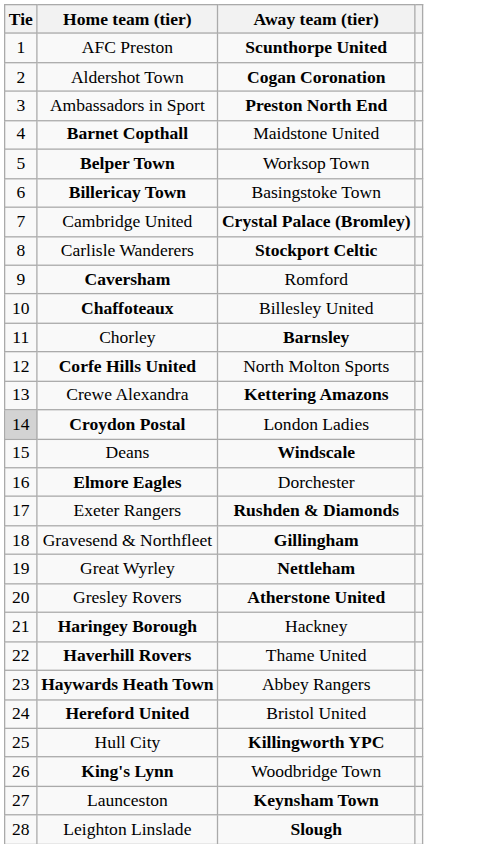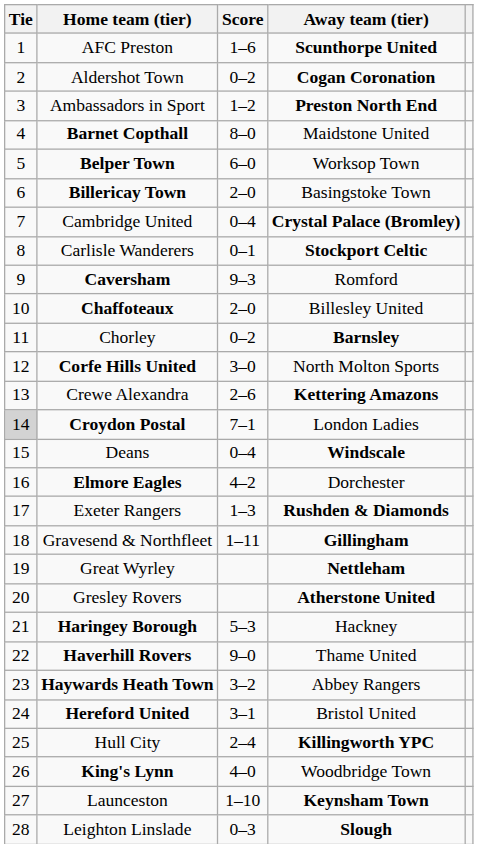+ column: Score | 1–6 | 0–2 | 1–2 | 8–0 | 6–0 | 2–0 | 0–4 | 0–1 | 9–3 | 2–0 | 0–2 | 3–0 | 2–6 | 7–1 | 0–4 | 4–2 | 1–3 | 1–11 | 5–3 | 9–0 | 3–2 | 3–1 | 2–4 | 4–0 | 1–10 | 0–3
